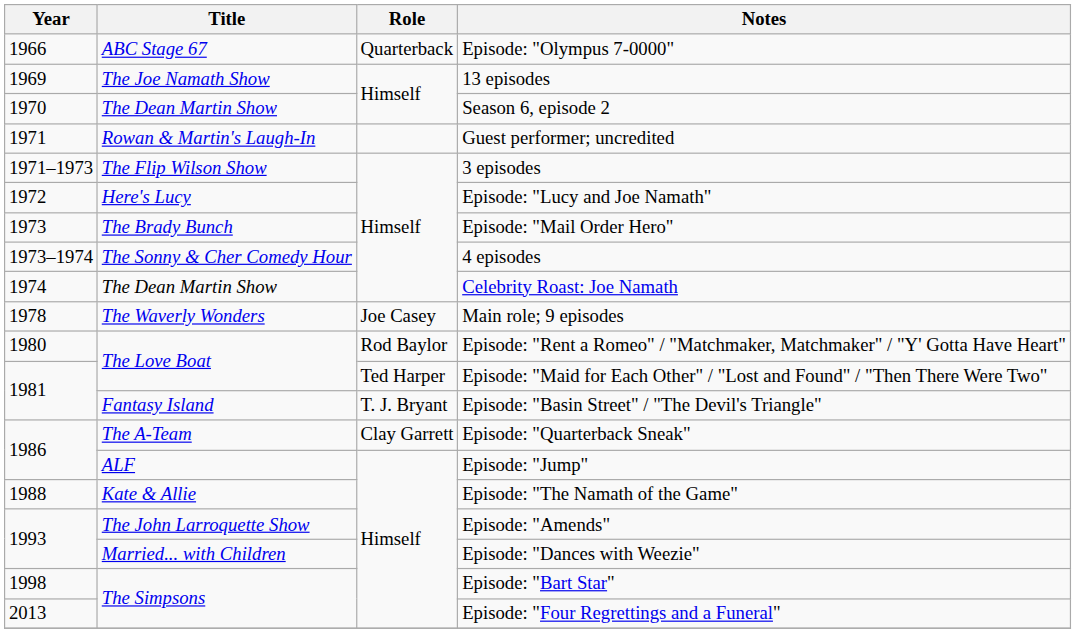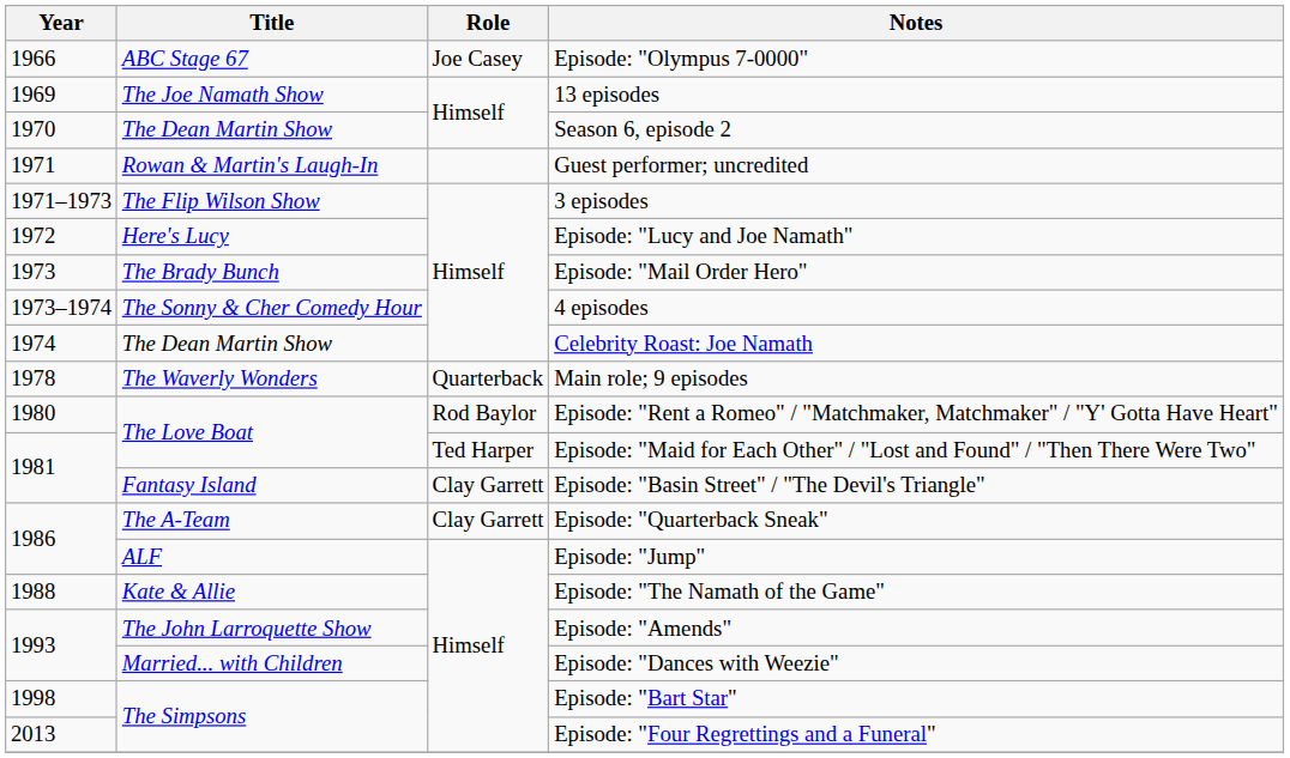Episode: "Olympus 7-0000" | Role: Quarterback -> Joe Casey
Main role; 9 episodes | Role: Joe Casey -> Quarterback
Episode: "Basin Street" / "The Devil's Triangle" | Role: T. J. Bryant -> Clay Garrett
